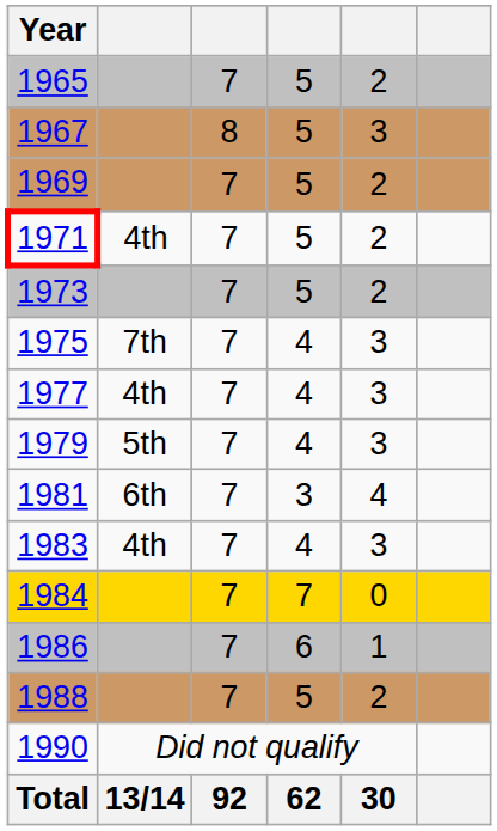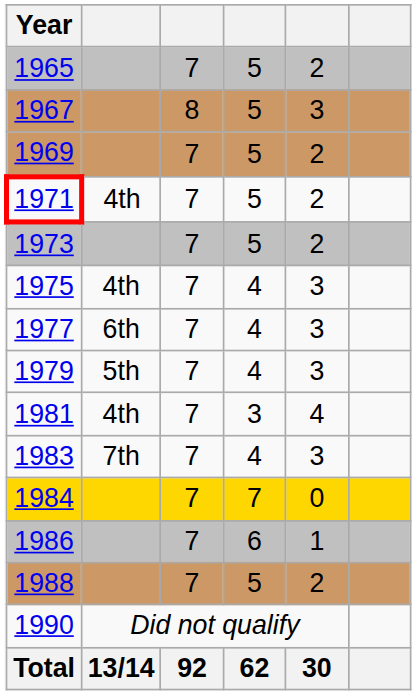1975 | column 2: 7th -> 4th
1977 | column 2: 4th -> 6th
1981 | column 2: 6th -> 4th
1983 | column 2: 4th -> 7th
